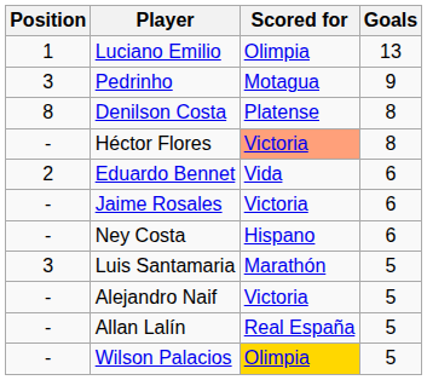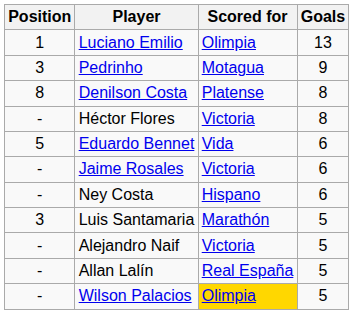Héctor Flores | Scored for: lightsalmon background -> no background
Eduardo Bennet | Position: 2 -> 5
